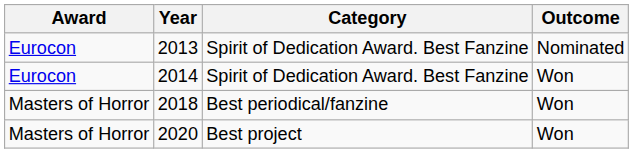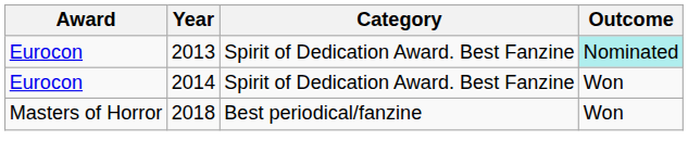2013 | Outcome: no background -> paleturquoise background
- row: Masters of Horror | 2020 | Best project | Won
